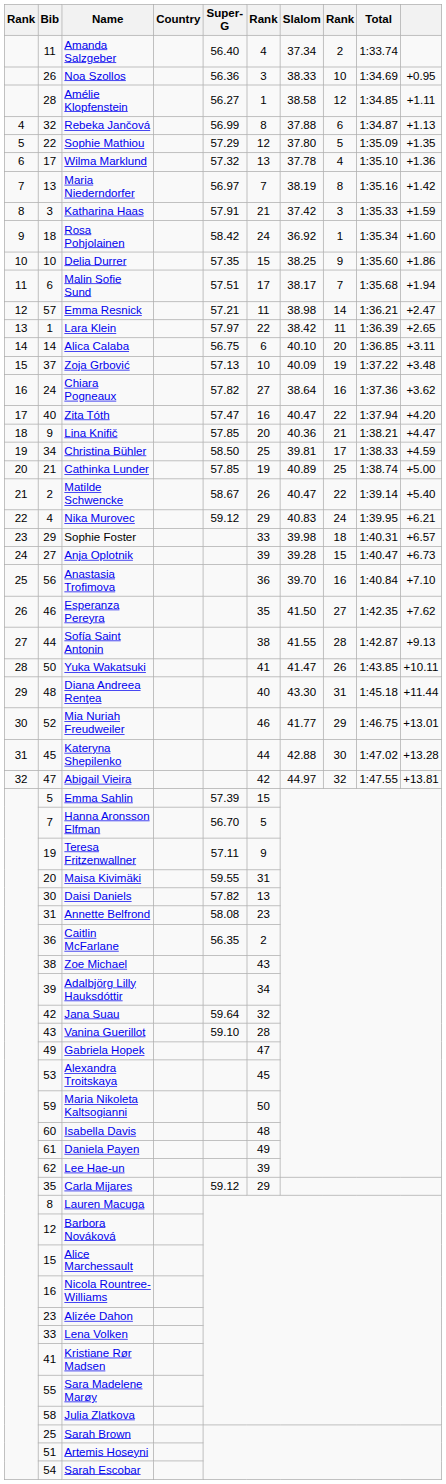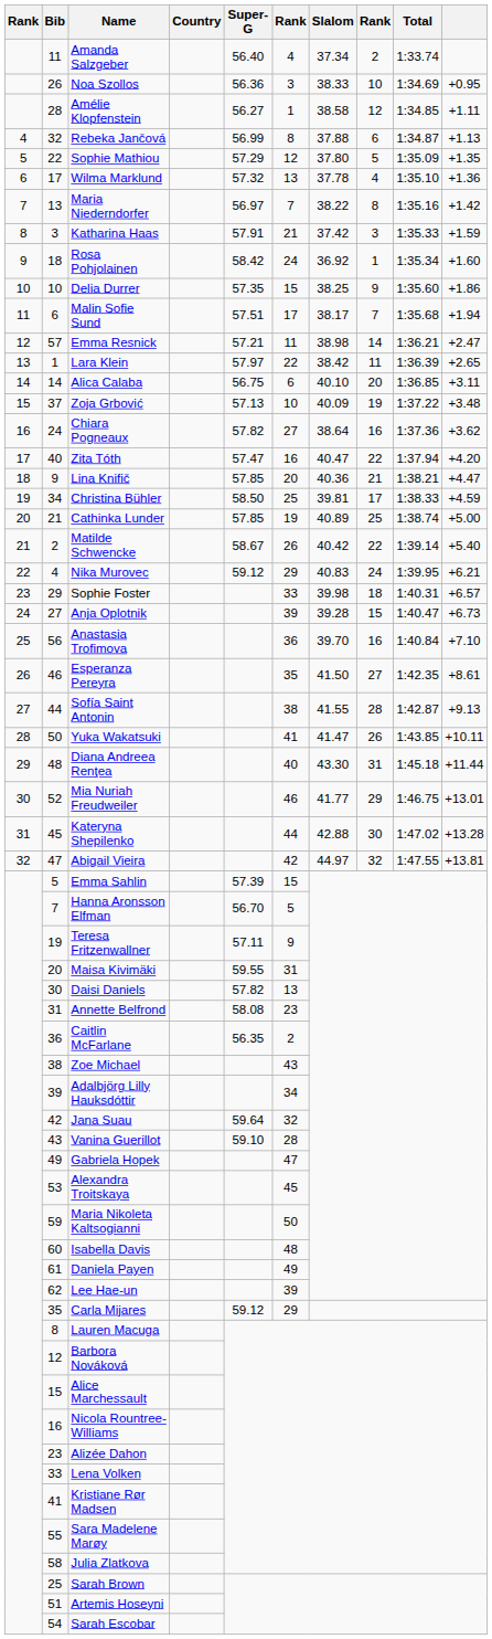Maria Niederndorfer | Slalom: 38.19 -> 38.22
Matilde Schwencke | Slalom: 40.47 -> 40.42
Esperanza Pereyra | column 10: +7.62 -> +8.61
